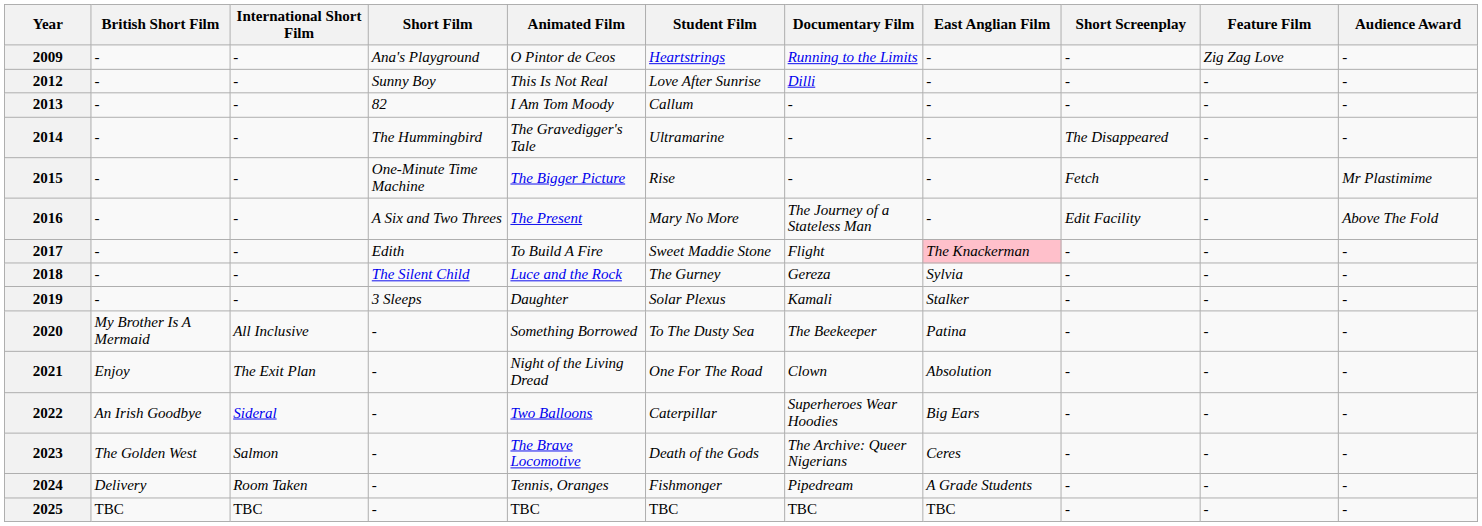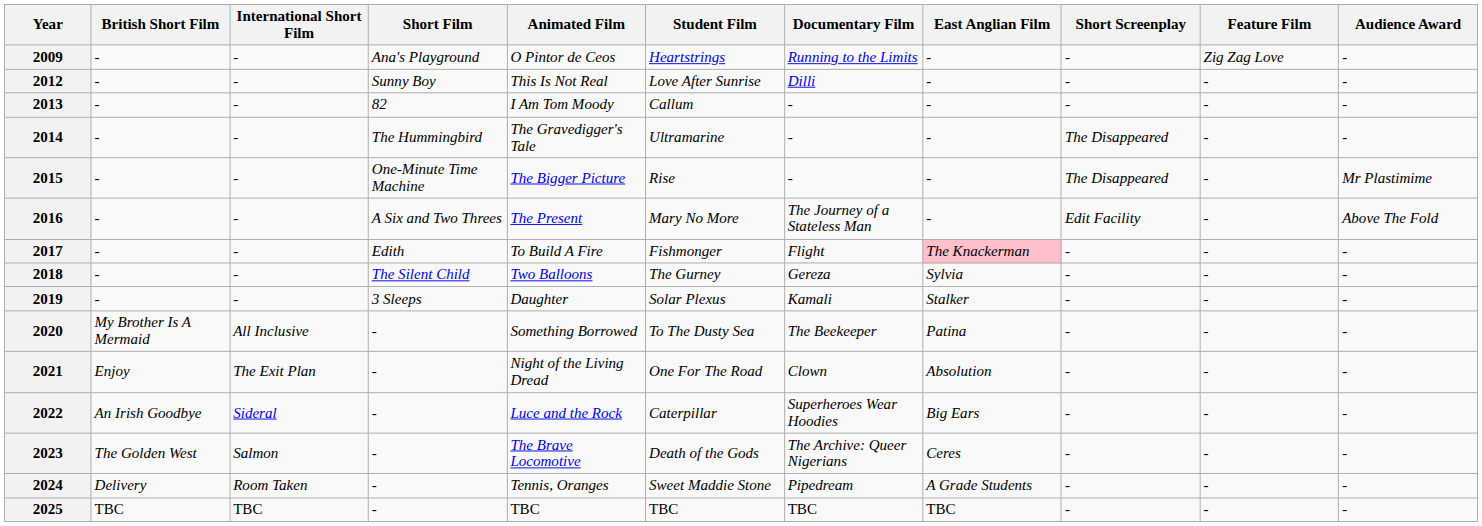2015 | Short Screenplay: Fetch -> The Disappeared
2017 | Student Film: Sweet Maddie Stone -> Fishmonger
2018 | Animated Film: Luce and the Rock -> Two Balloons
2022 | Animated Film: Two Balloons -> Luce and the Rock
2024 | Student Film: Fishmonger -> Sweet Maddie Stone
